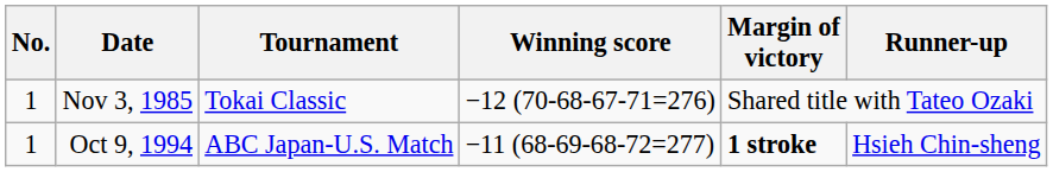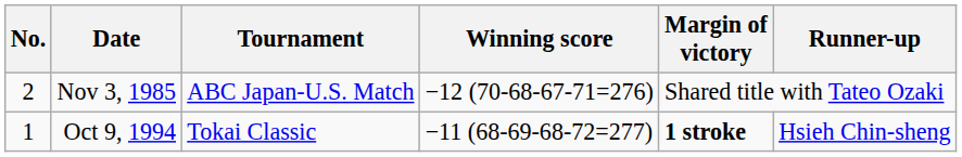Nov 3, 1985 | No.: 1 -> 2
Nov 3, 1985 | Tournament: Tokai Classic -> ABC Japan-U.S. Match
Oct 9, 1994 | Tournament: ABC Japan-U.S. Match -> Tokai Classic
